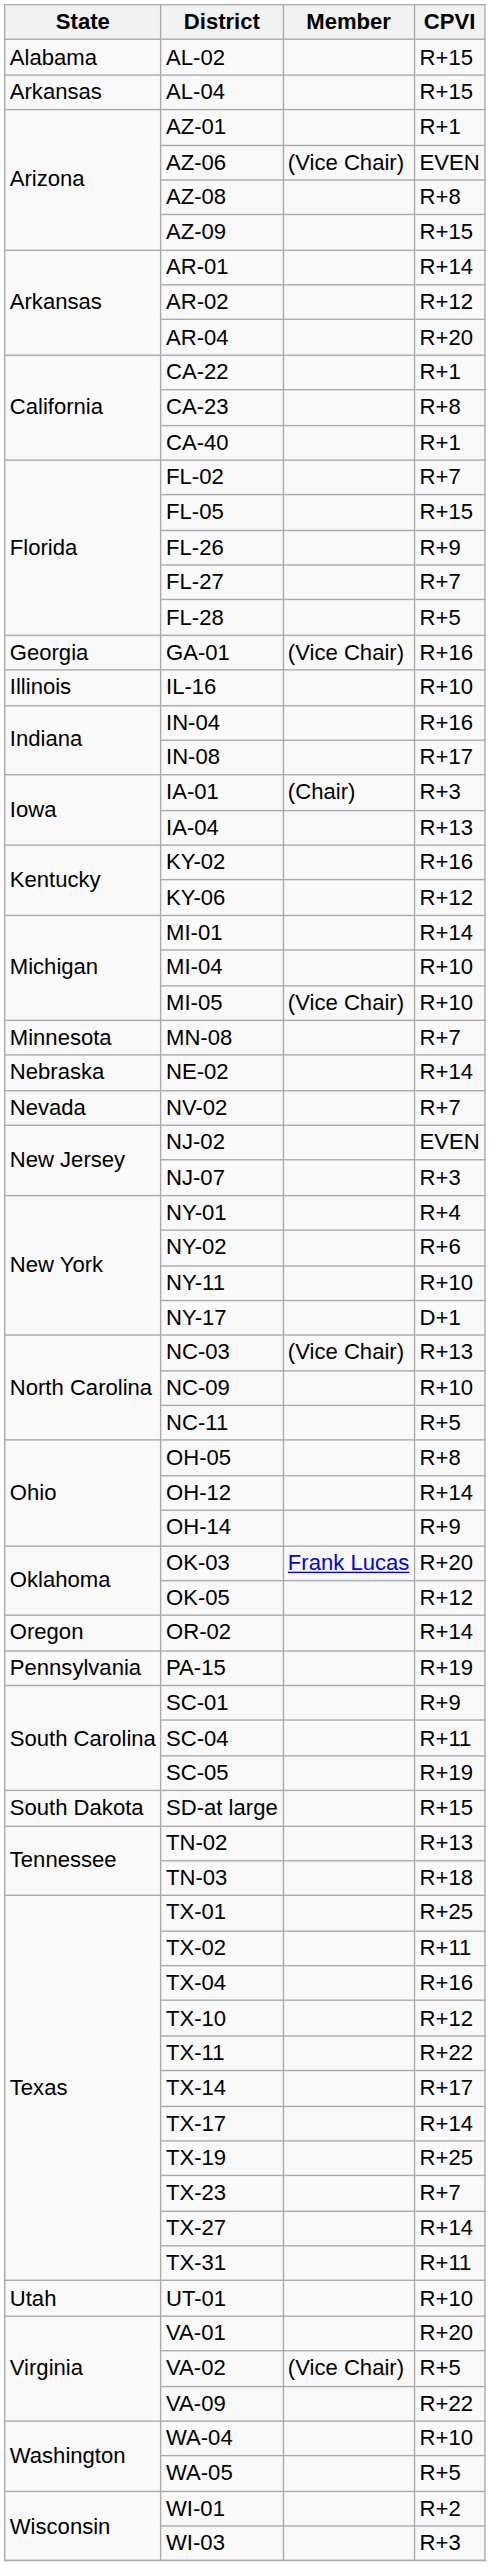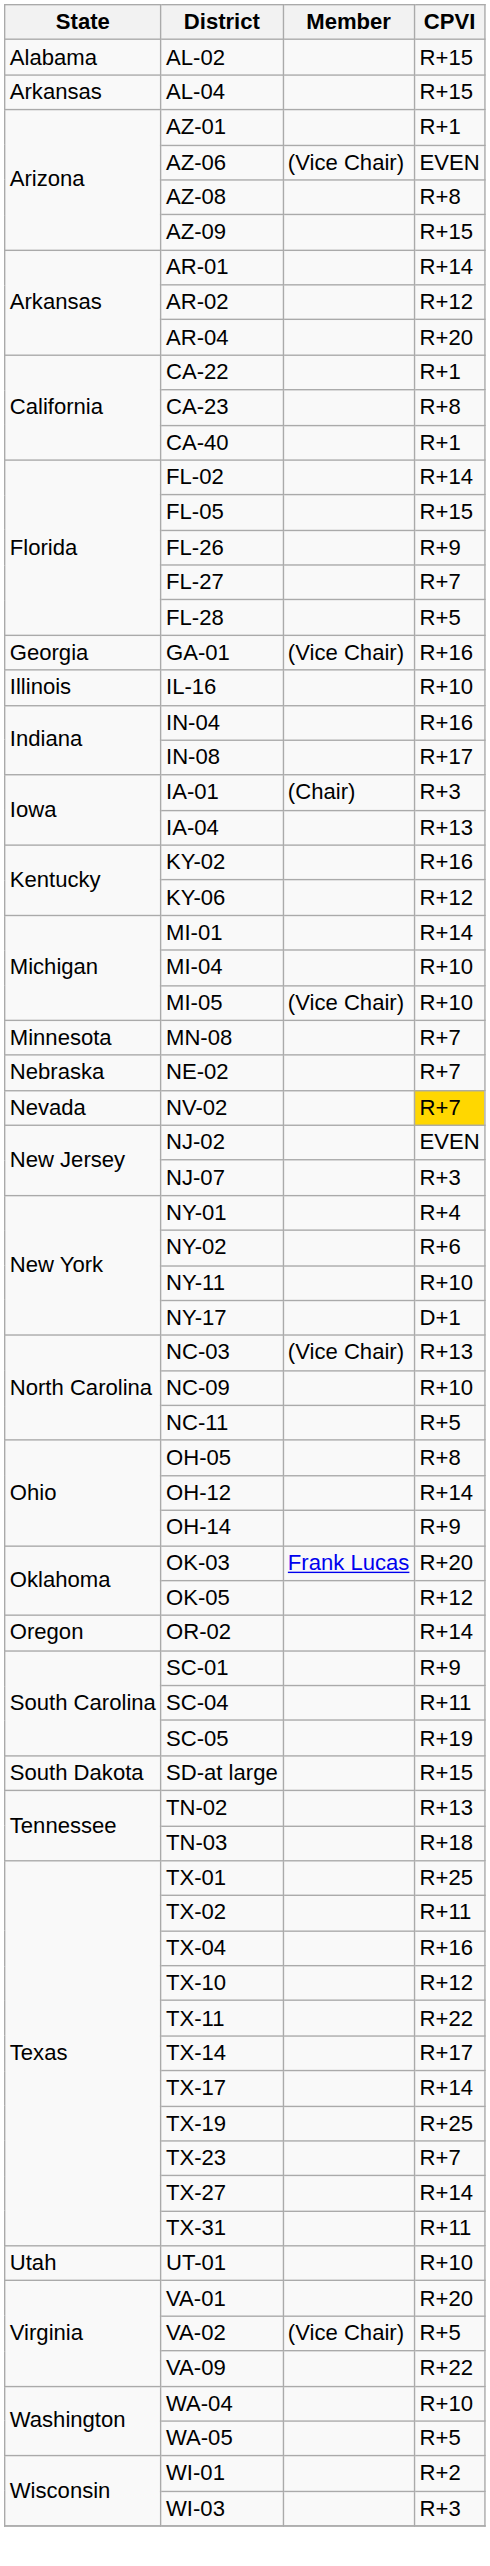FL-02 | CPVI: R+7 -> R+14
NE-02 | CPVI: R+14 -> R+7
NV-02 | CPVI: no background -> gold background
- row: Pennsylvania | PA-15 | R+19
